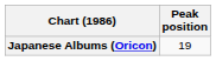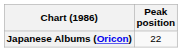Japanese Albums (Oricon) | Peak position: 19 -> 22
